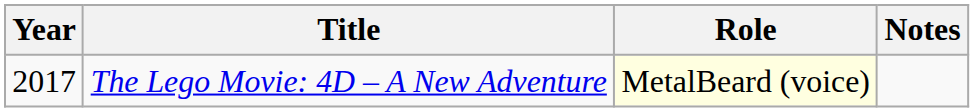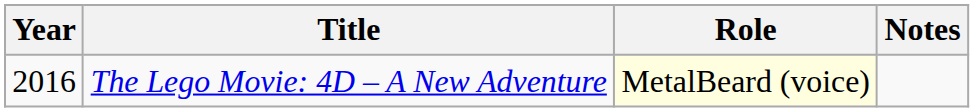The Lego Movie: 4D – A New Adventure | Year: 2017 -> 2016
